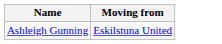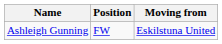+ column: Position | FW
